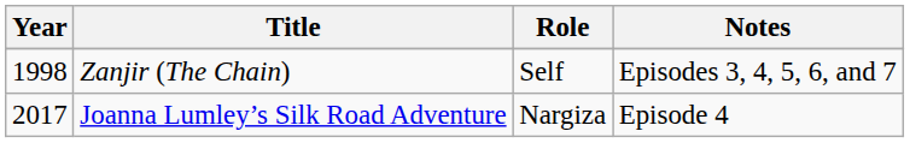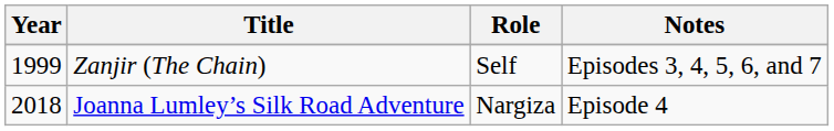Zanjir (The Chain) | Year: 1998 -> 1999
Joanna Lumley’s Silk Road Adventure | Year: 2017 -> 2018
